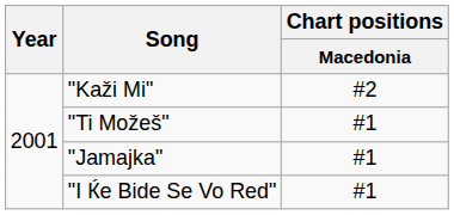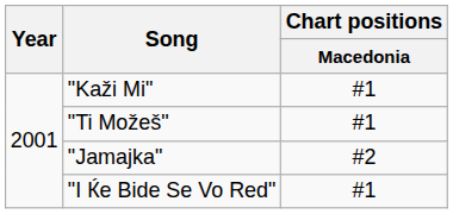"Kaži Mi" | Chart positions / Macedonia: #2 -> #1
"Jamajka" | Chart positions / Macedonia: #1 -> #2
